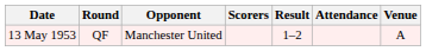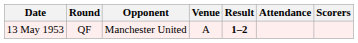columns swapped: Venue <-> Scorers
13 May 1953 | Result: normal -> bold
